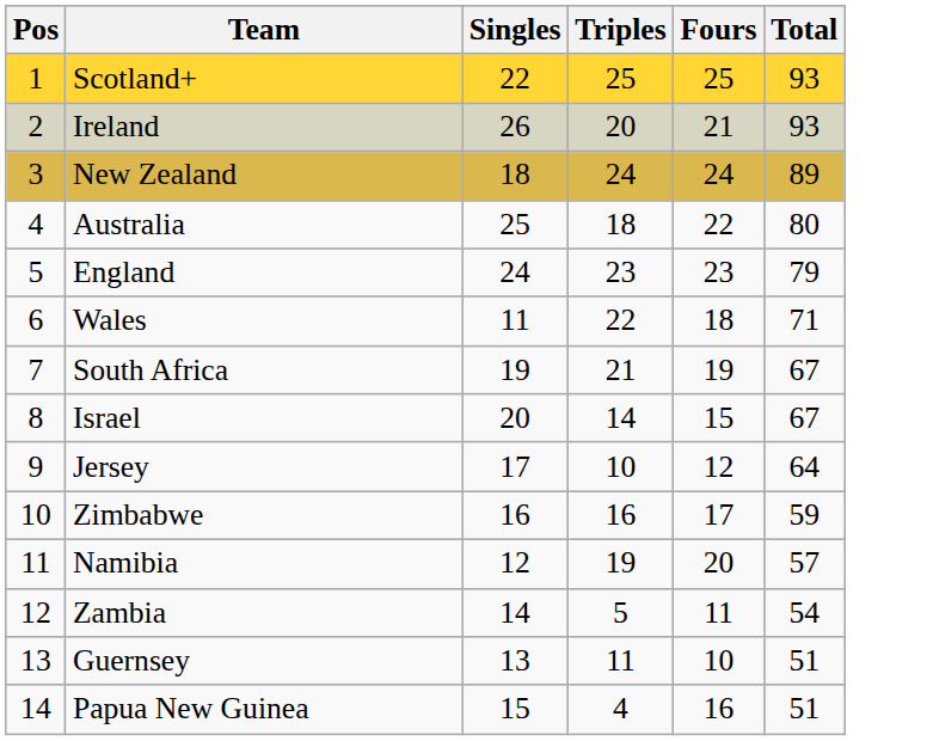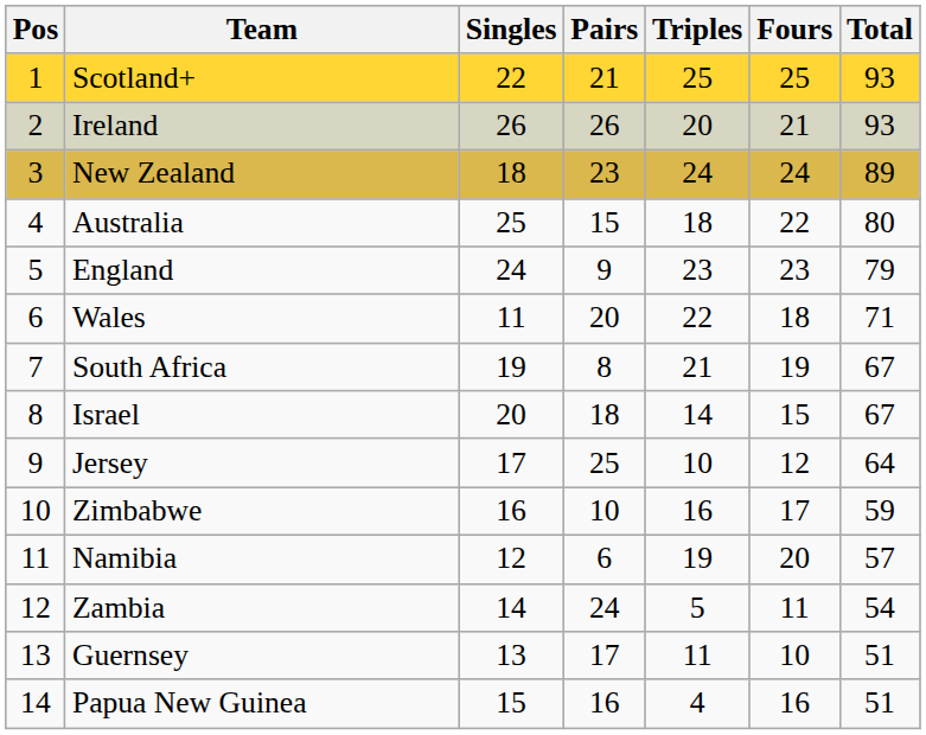+ column: Pairs | 21 | 26 | 23 | 15 | 9 | 20 | 8 | 18 | 25 | 10 | 6 | 24 | 17 | 16
